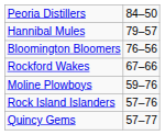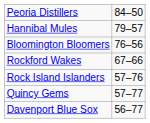- row: Moline Plowboys | 59–76
+ row: Davenport Blue Sox | 56–77
